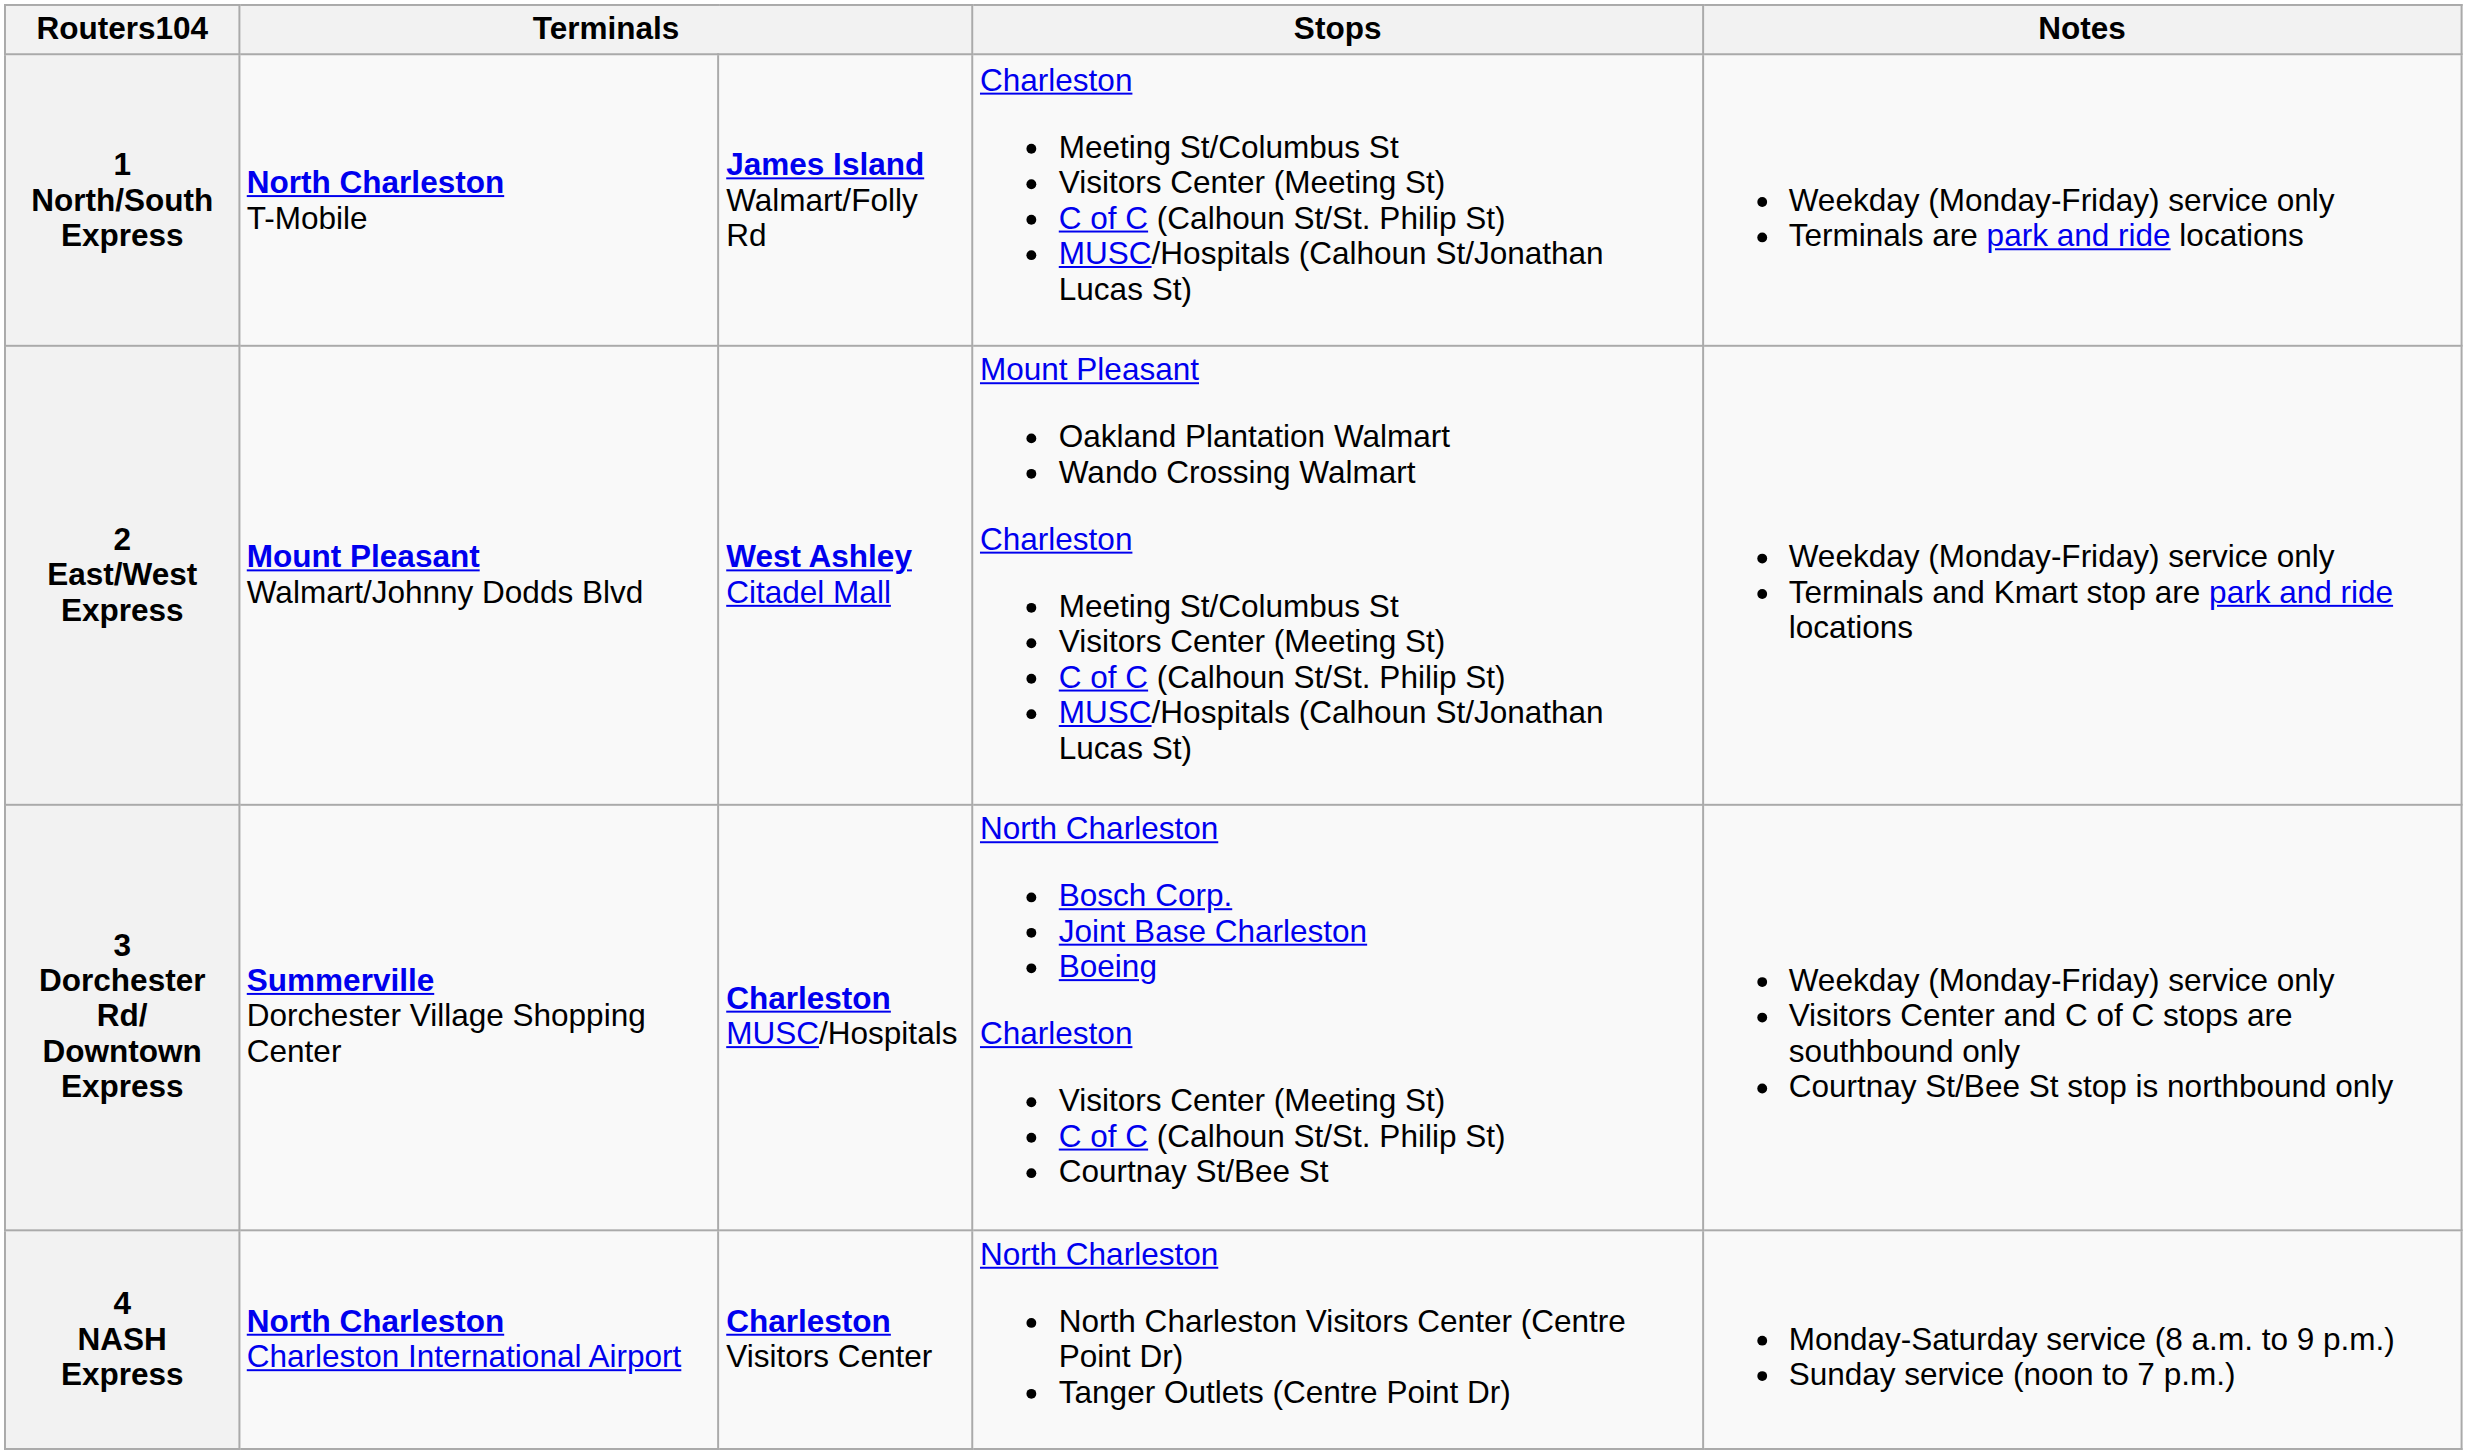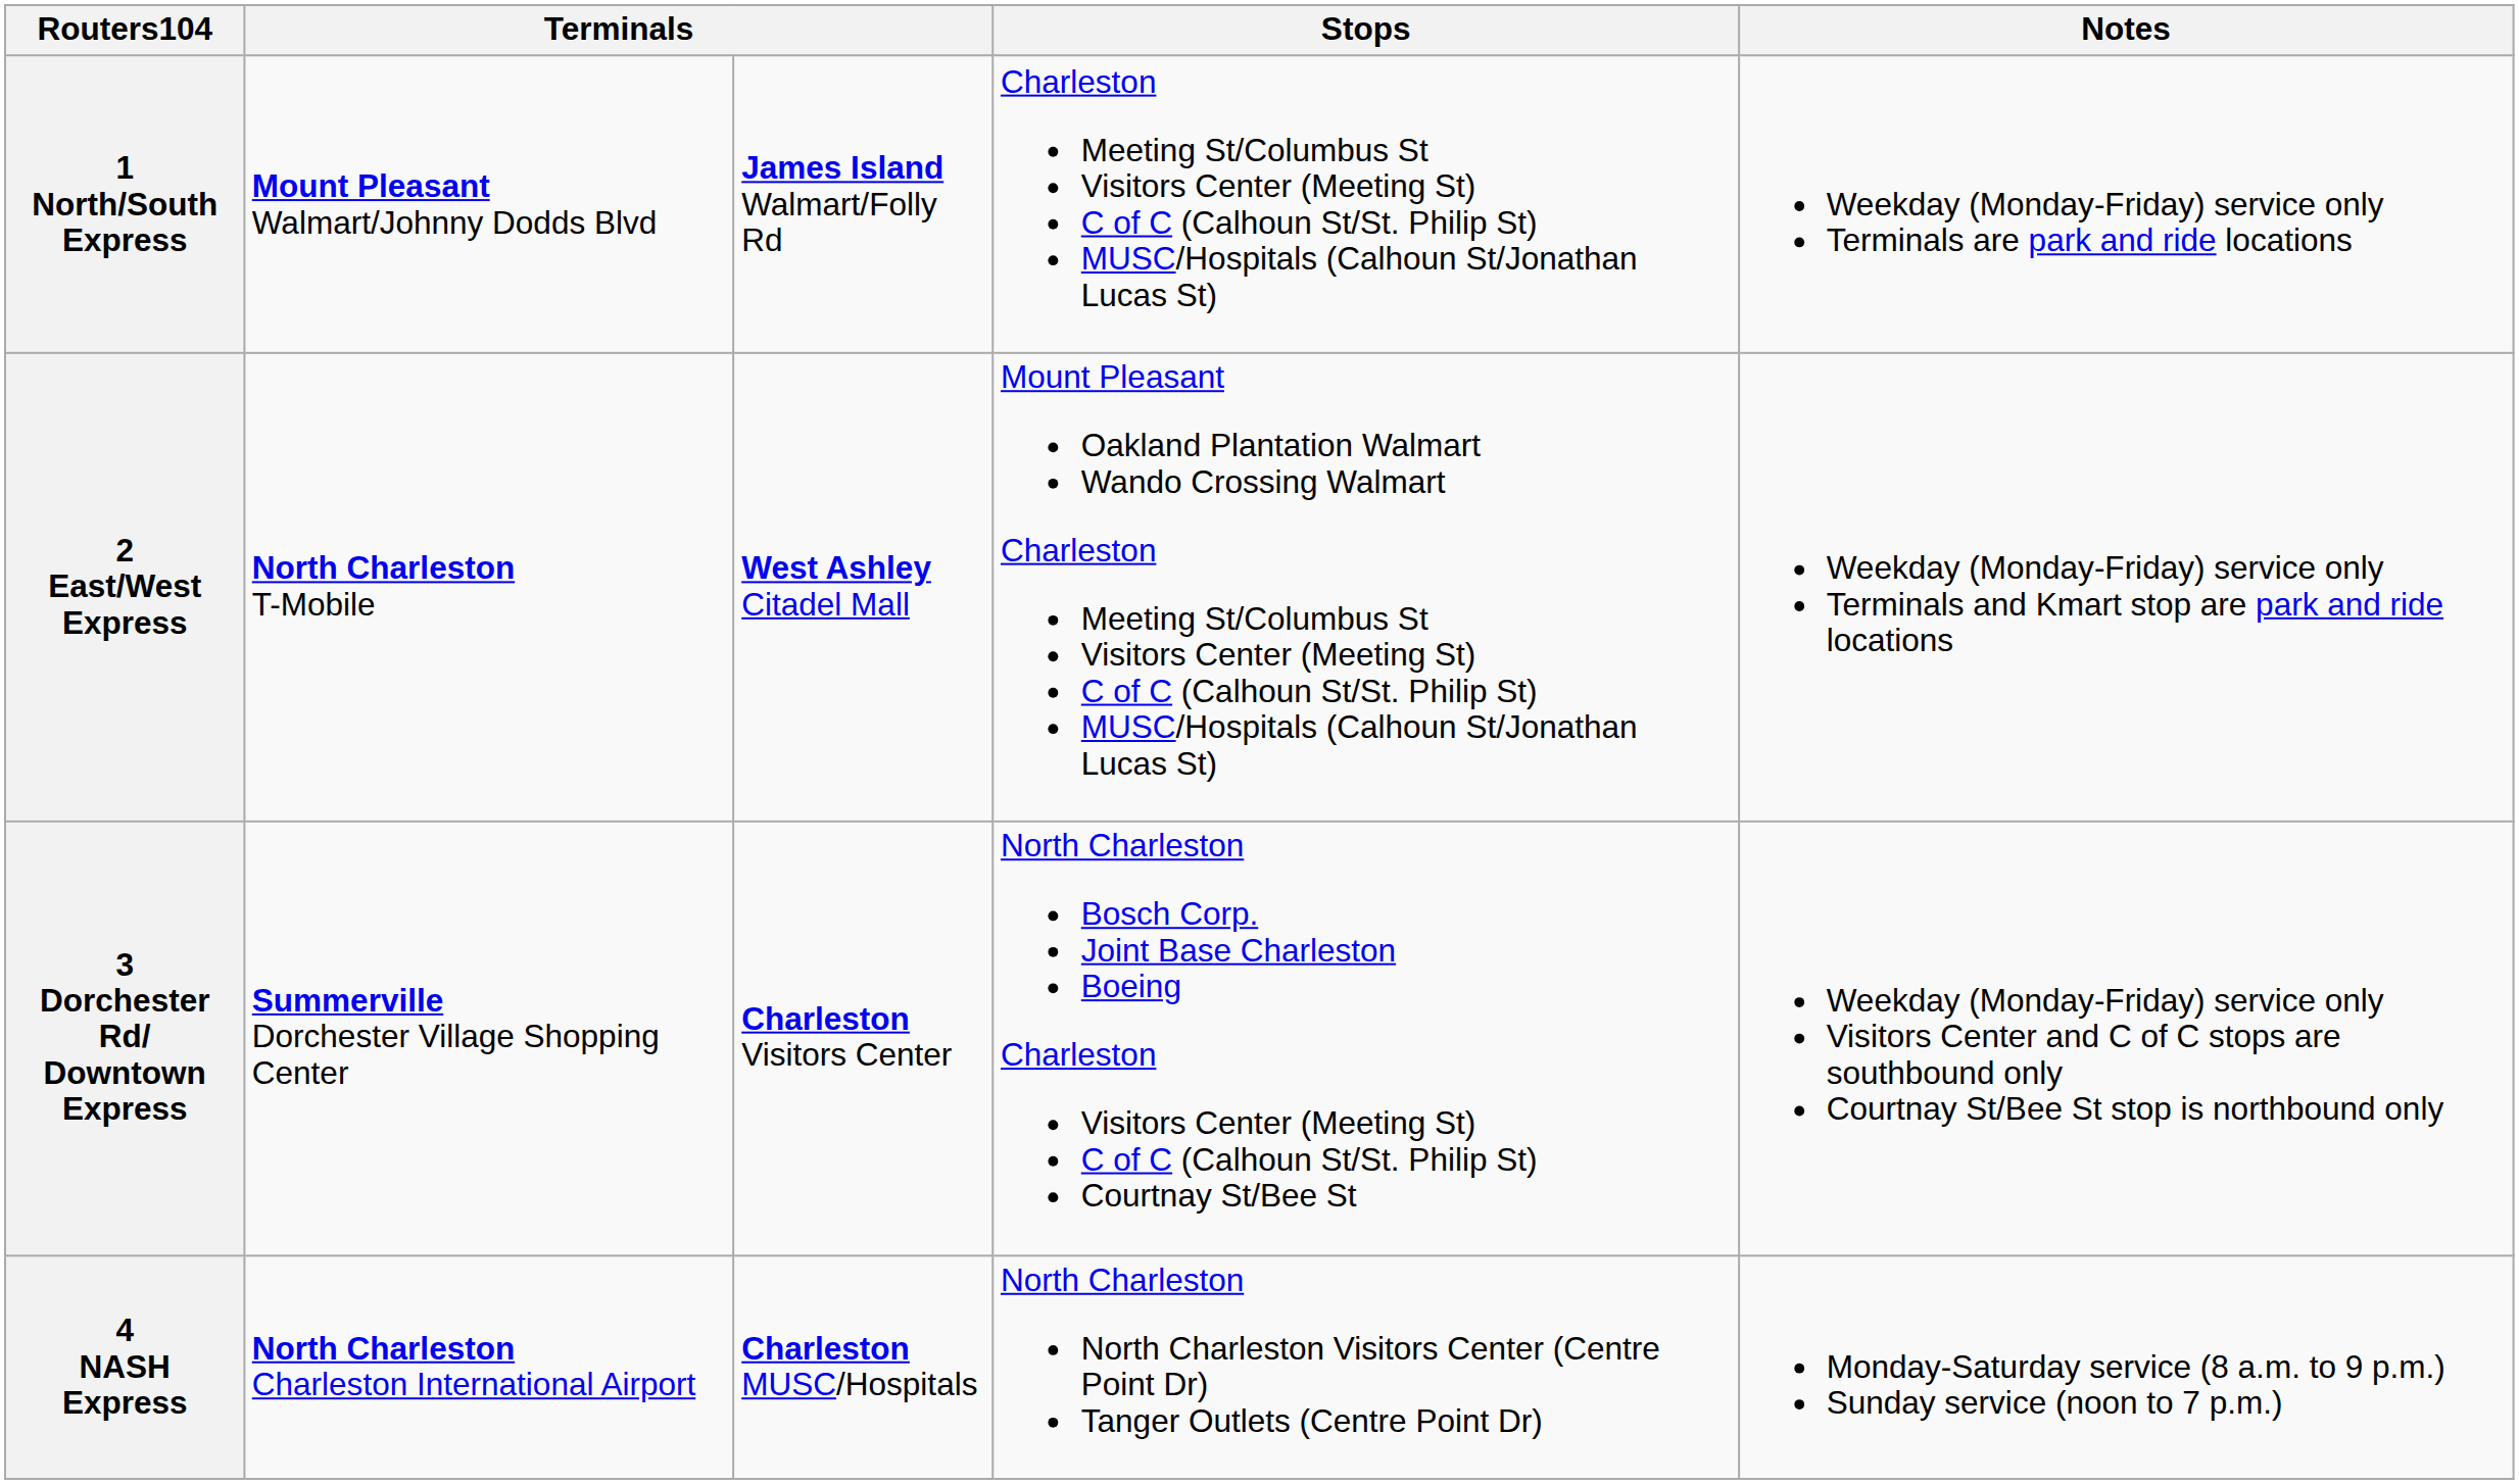1 North/South Express | column 2: North Charleston T-Mobile -> Mount Pleasant Walmart/Johnny Dodds Blvd
2 East/West Express | column 2: Mount Pleasant Walmart/Johnny Dodds Blvd -> North Charleston T-Mobile
3 Dorchester Rd/ Downtown Express | column 3: Charleston MUSC/Hospitals -> Charleston Visitors Center
4 NASH Express | column 3: Charleston Visitors Center -> Charleston MUSC/Hospitals
